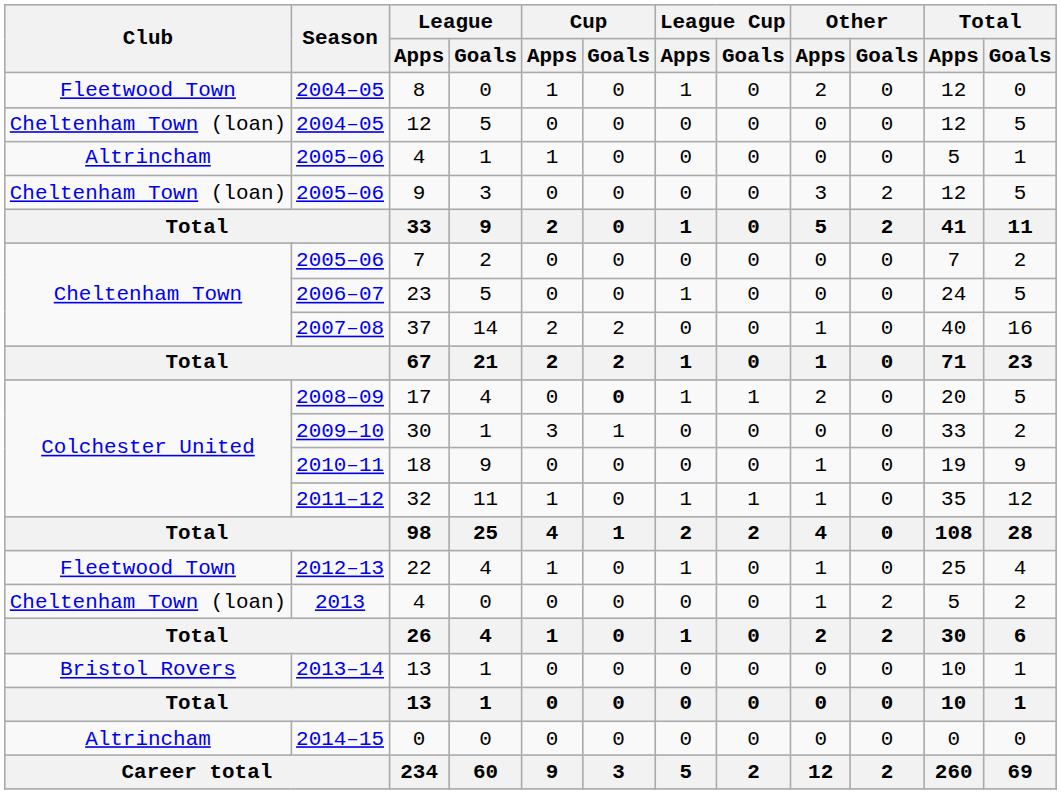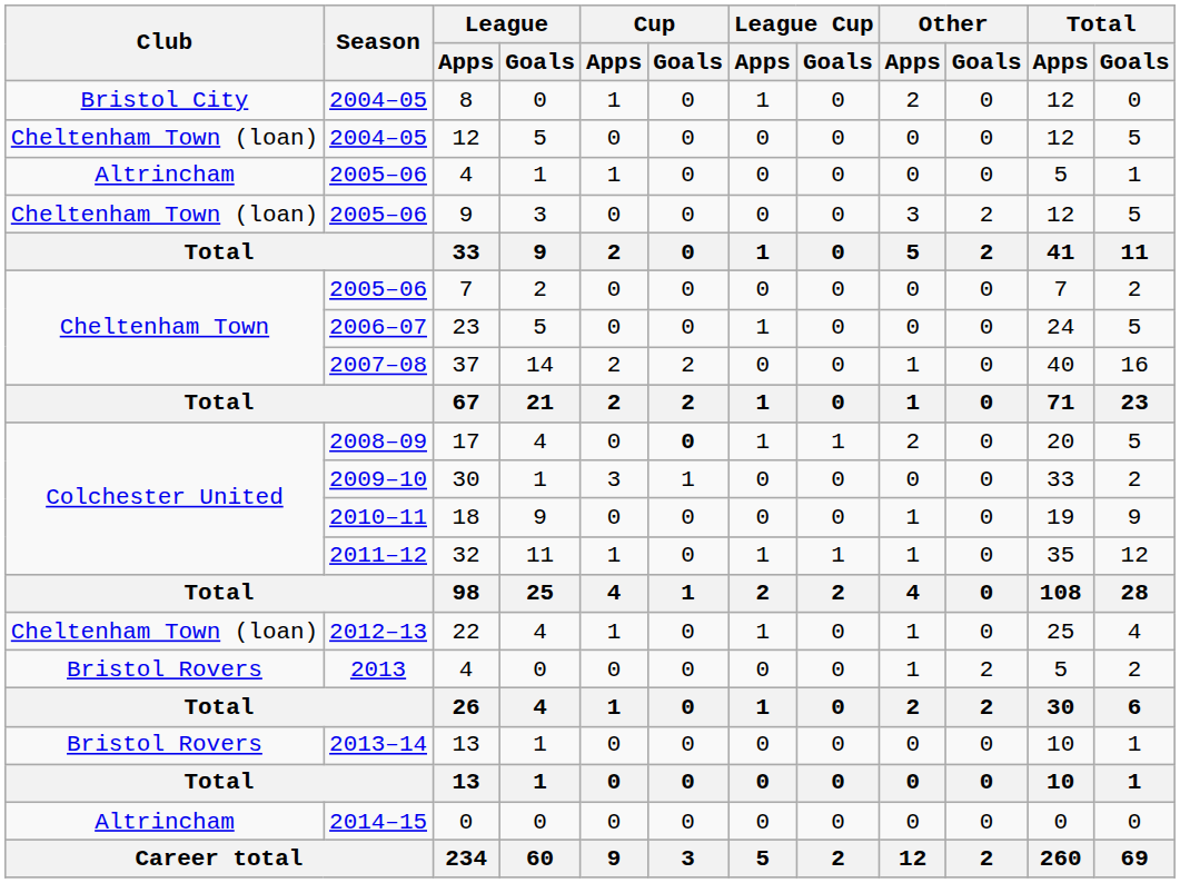8 | Club: Fleetwood Town -> Bristol City
22 | Club: Fleetwood Town -> Cheltenham Town (loan)
2013 / 4 | Club: Cheltenham Town (loan) -> Bristol Rovers
